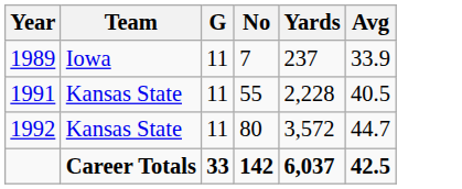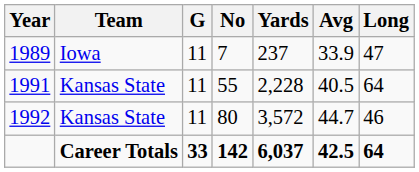+ column: Long | 47 | 64 | 46 | 64
